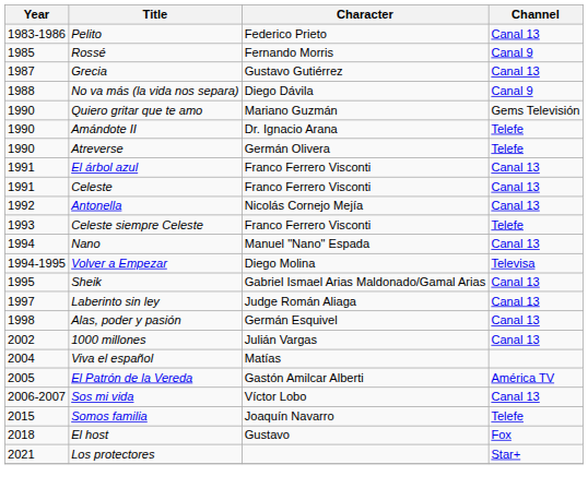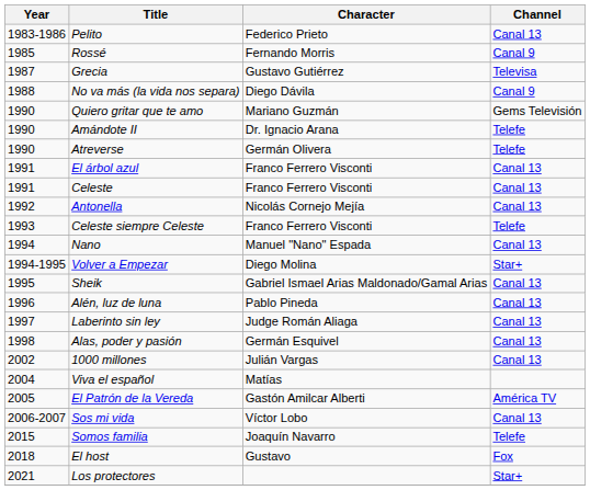Grecia | Channel: Canal 13 -> Televisa
Volver a Empezar | Channel: Televisa -> Star+
+ row: 1996 | Alén, luz de luna | Pablo Pineda | Canal 13
